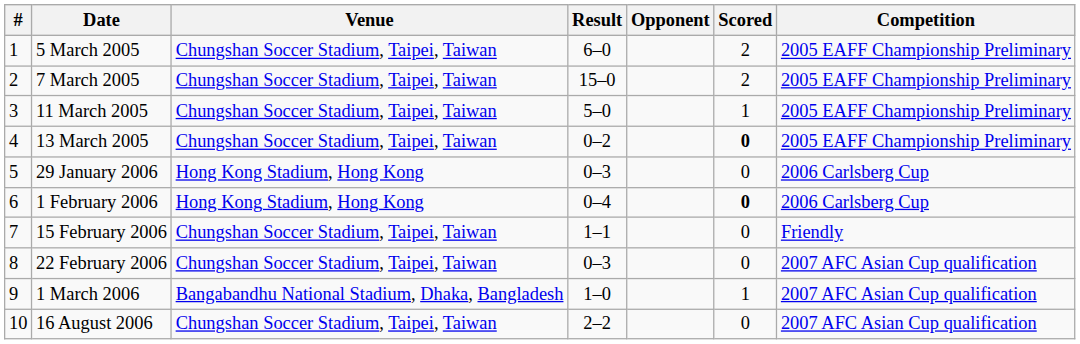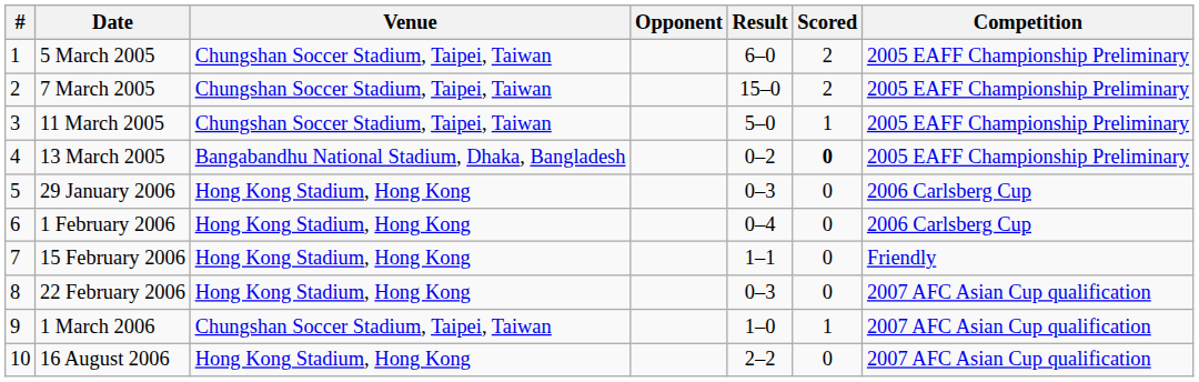columns swapped: Opponent <-> Result
13 March 2005 | Venue: Chungshan Soccer Stadium, Taipei, Taiwan -> Bangabandhu National Stadium, Dhaka, Bangladesh
1 February 2006 | Scored: bold -> normal
15 February 2006 | Venue: Chungshan Soccer Stadium, Taipei, Taiwan -> Hong Kong Stadium, Hong Kong
22 February 2006 | Venue: Chungshan Soccer Stadium, Taipei, Taiwan -> Hong Kong Stadium, Hong Kong
1 March 2006 | Venue: Bangabandhu National Stadium, Dhaka, Bangladesh -> Chungshan Soccer Stadium, Taipei, Taiwan
16 August 2006 | Venue: Chungshan Soccer Stadium, Taipei, Taiwan -> Hong Kong Stadium, Hong Kong
